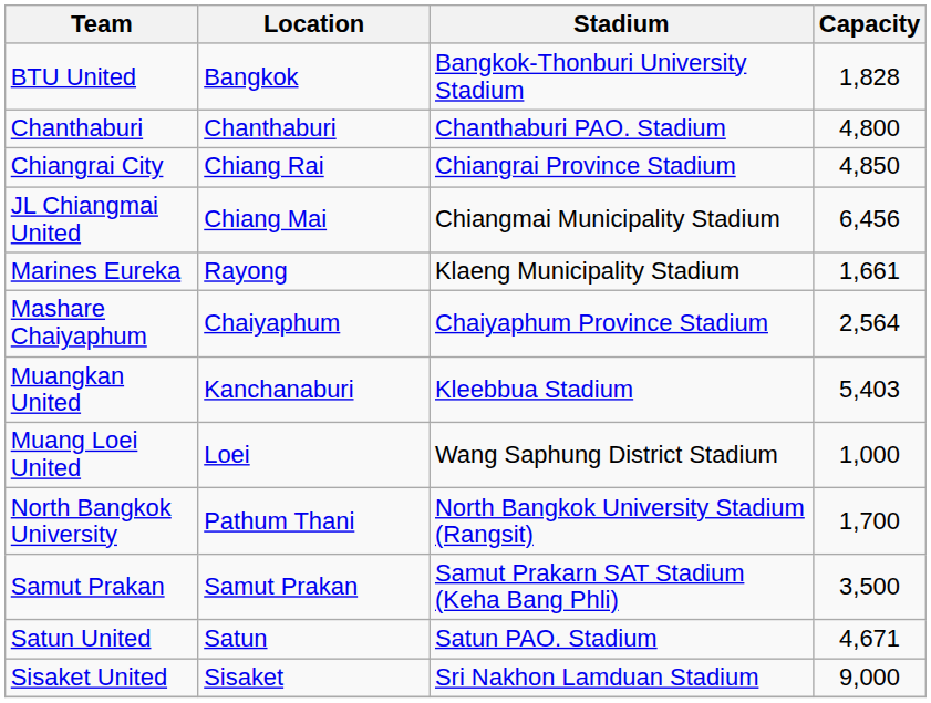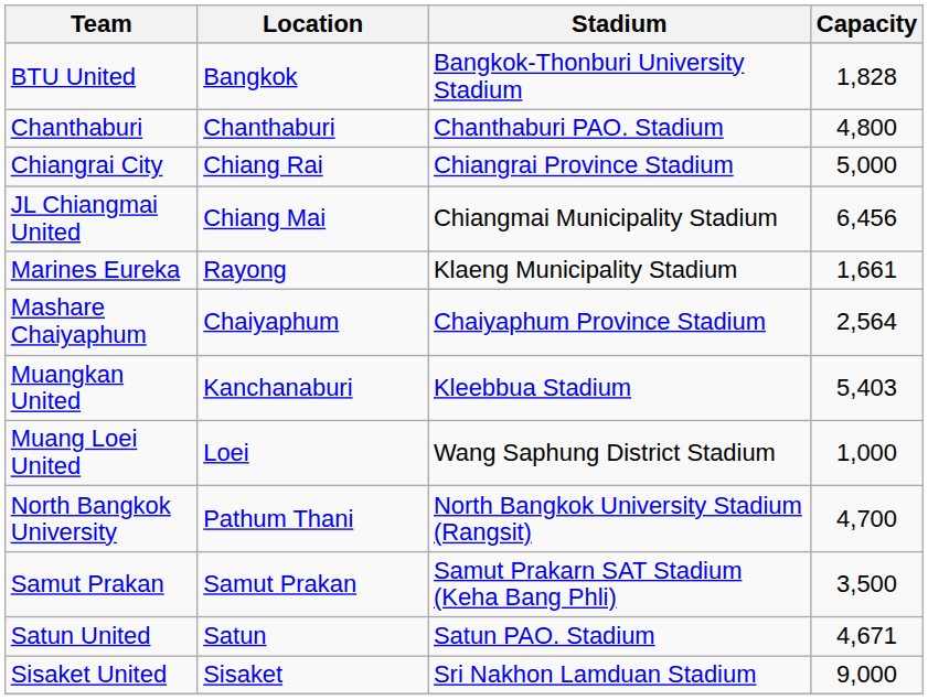Chiangrai City | Capacity: 4,850 -> 5,000
North Bangkok University | Capacity: 1,700 -> 4,700
